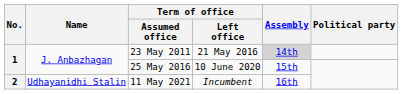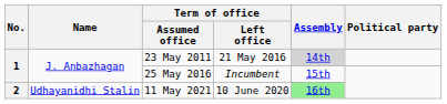25 May 2016 | Term of office / Left office: 10 June 2020 -> Incumbent
11 May 2021 | Term of office / Left office: Incumbent -> 10 June 2020
11 May 2021 | Assembly: no background -> lightgreen background
